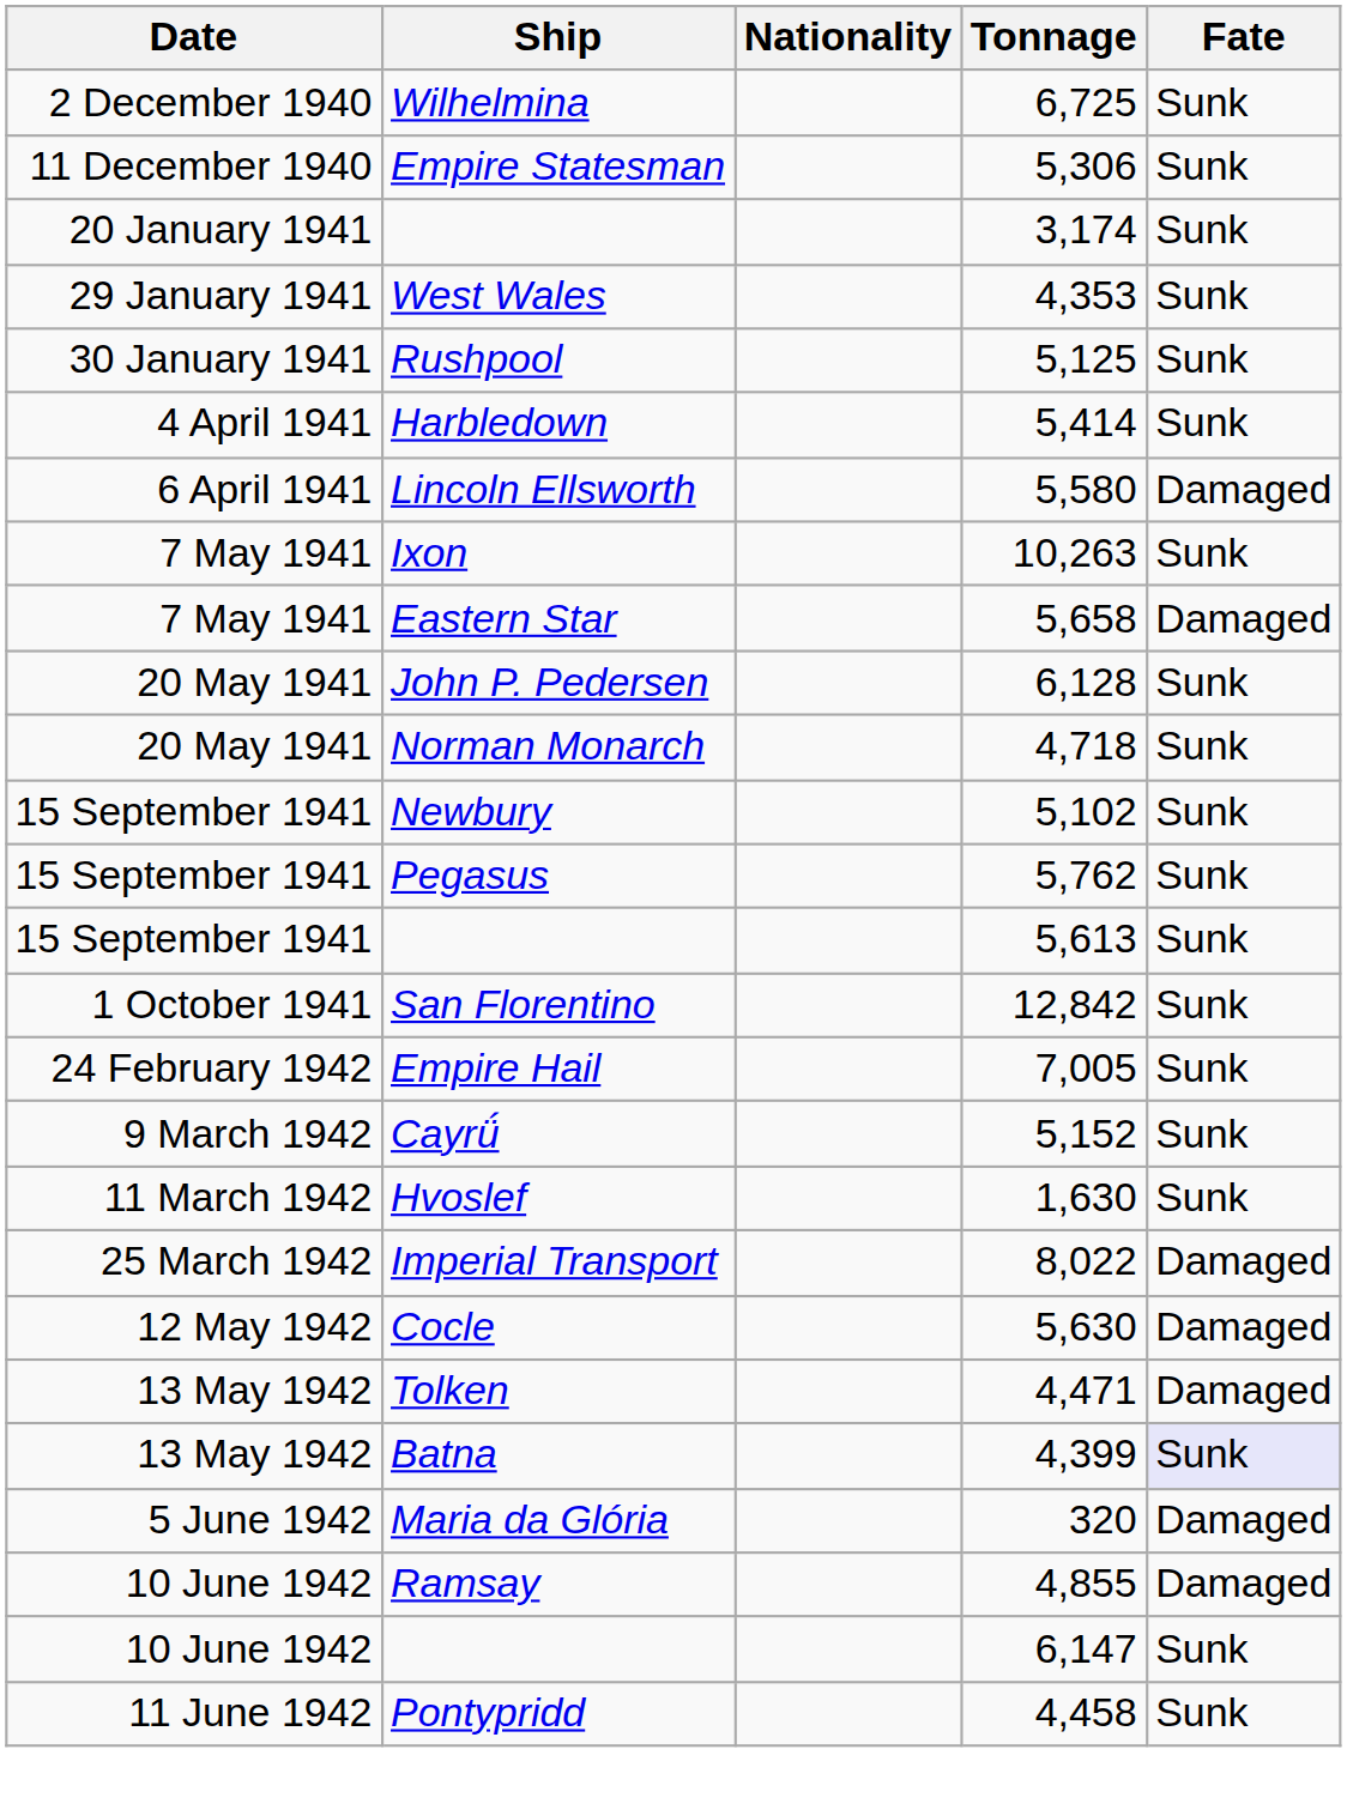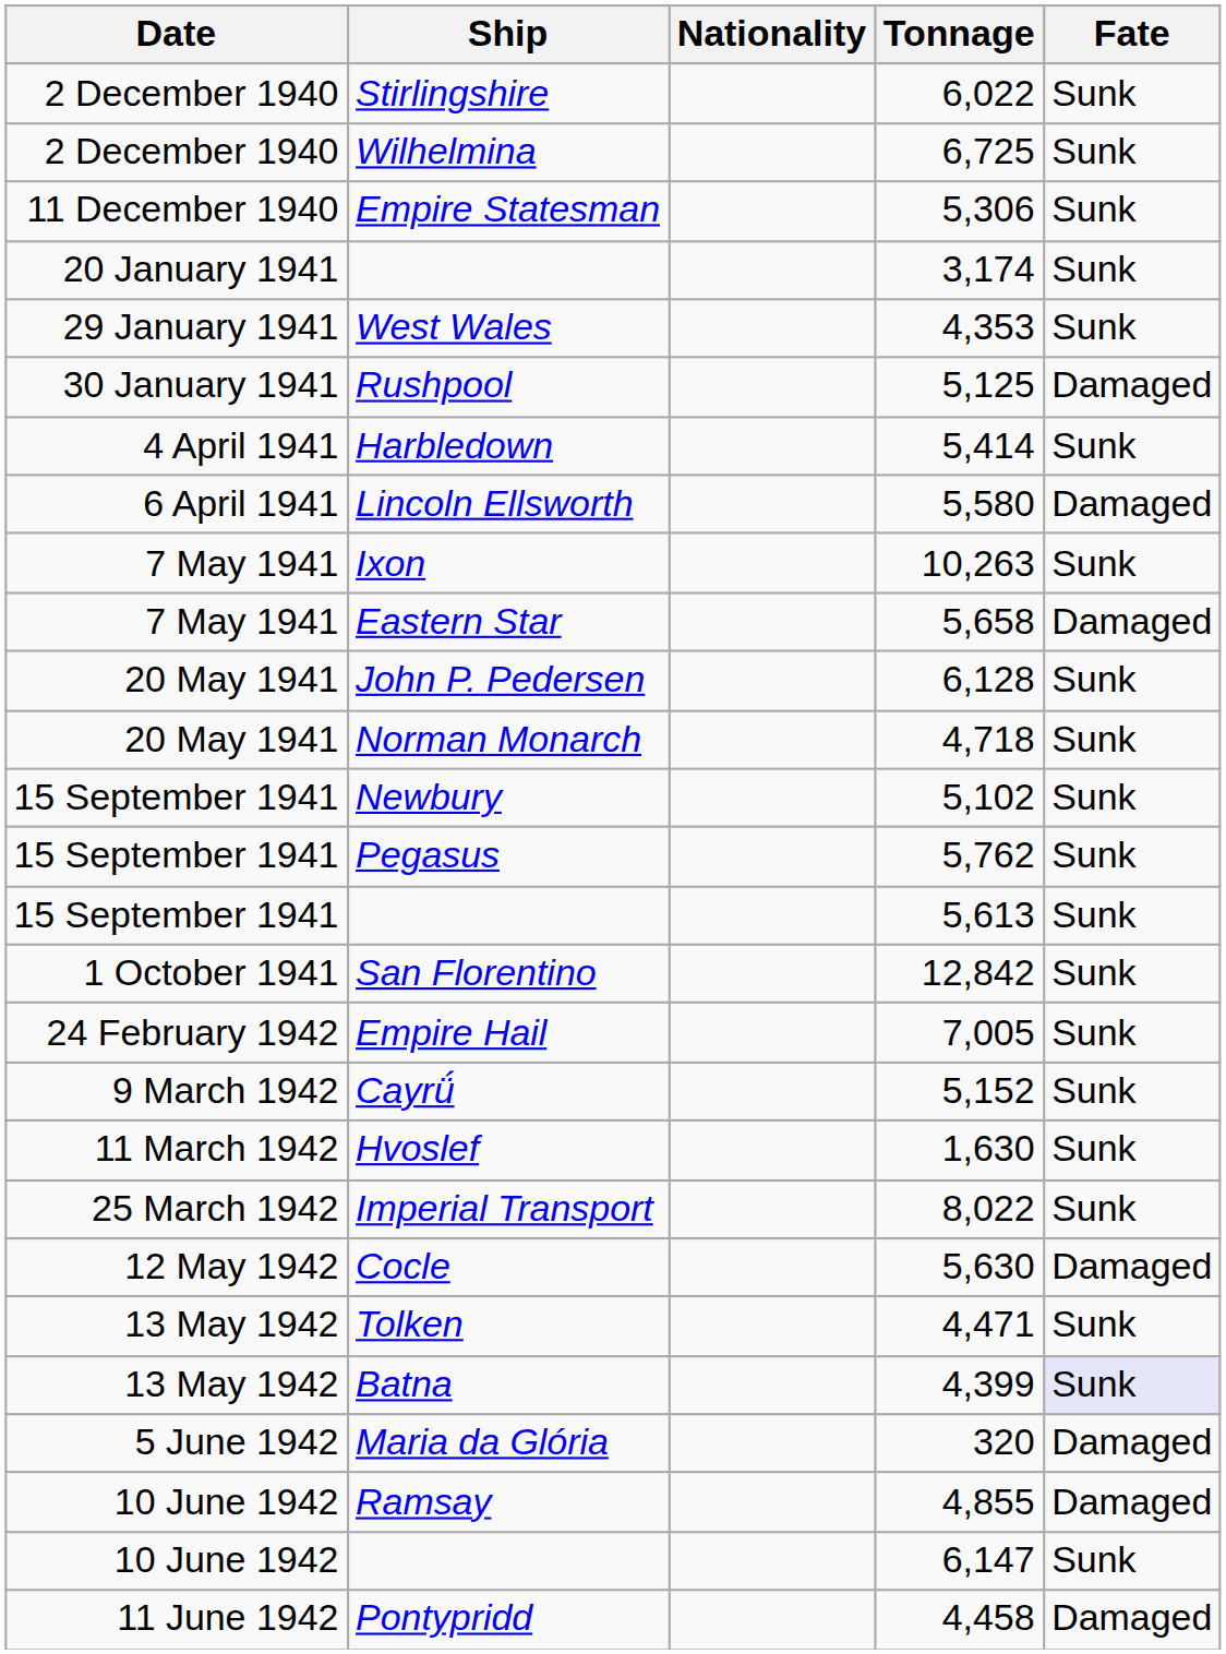+ row: 2 December 1940 | Stirlingshire | 6,022 | Sunk
Rushpool | Fate: Sunk -> Damaged
Imperial Transport | Fate: Damaged -> Sunk
Tolken | Fate: Damaged -> Sunk
Pontypridd | Fate: Sunk -> Damaged
